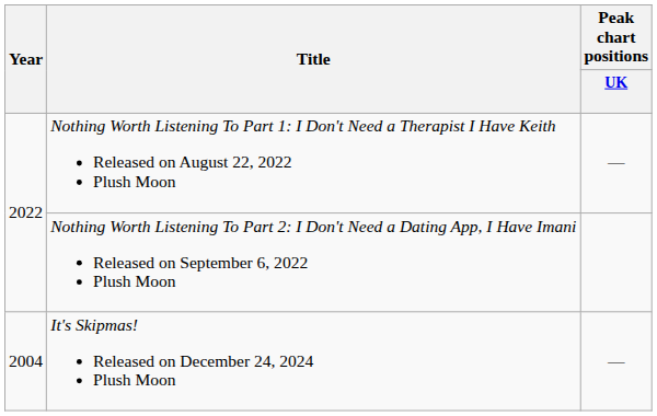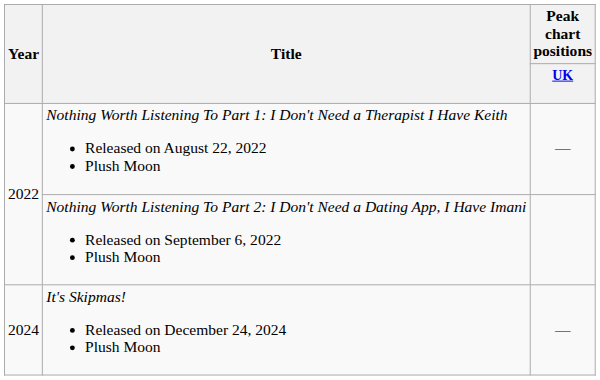It's Skipmas! Released on December 24, 2024 Plush Moon | Year: 2004 -> 2024
